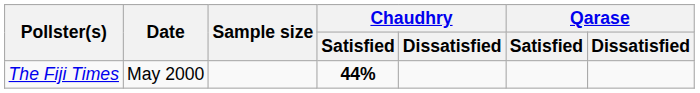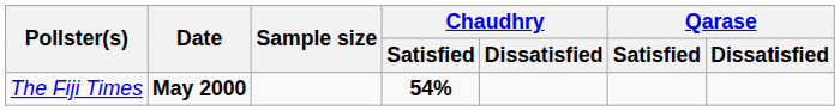The Fiji Times | Date: normal -> bold
The Fiji Times | Chaudhry / Satisfied: 44% -> 54%
